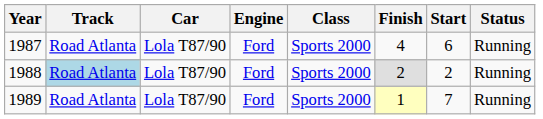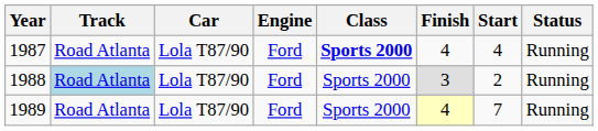1987 | Class: normal -> bold
1987 | Start: 6 -> 4
1988 | Finish: 2 -> 3
1989 | Finish: 1 -> 4
